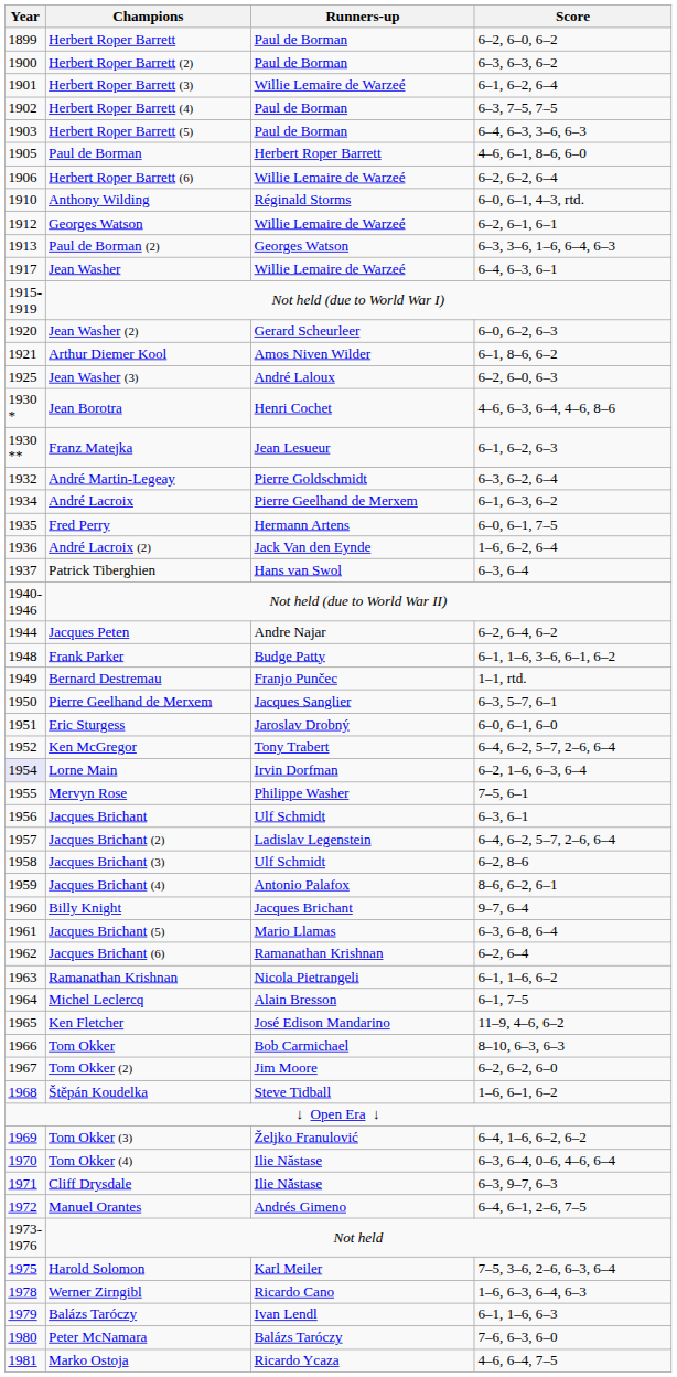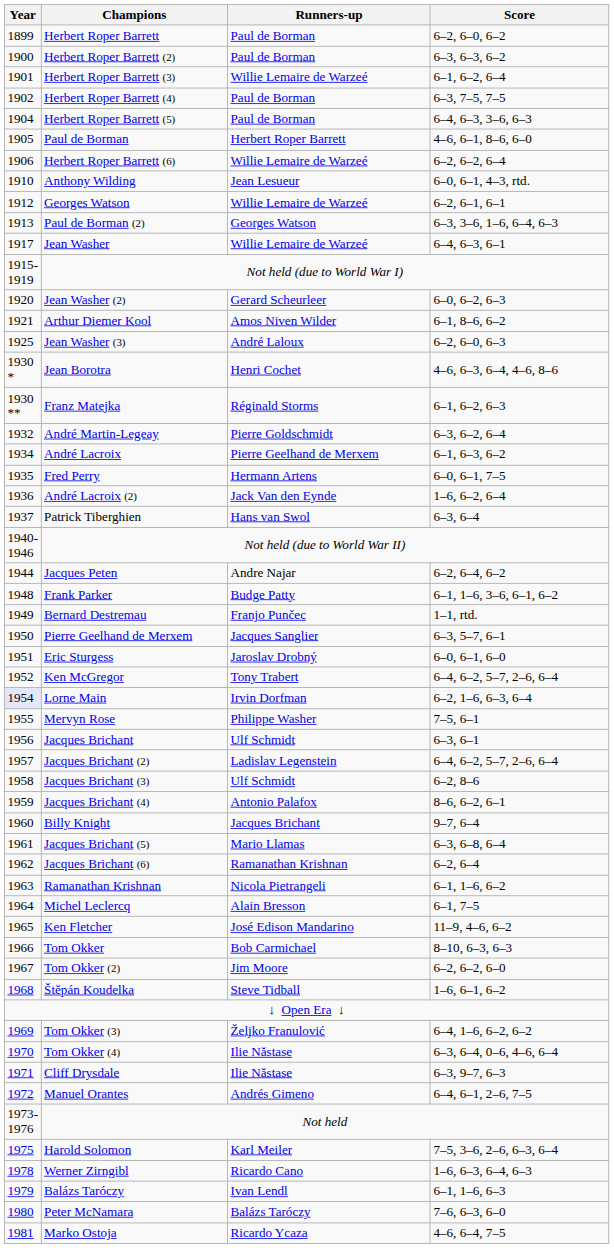Herbert Roper Barrett (5) | Year: 1903 -> 1904
Anthony Wilding | Runners-up: Réginald Storms -> Jean Lesueur
Franz Matejka | Runners-up: Jean Lesueur -> Réginald Storms
